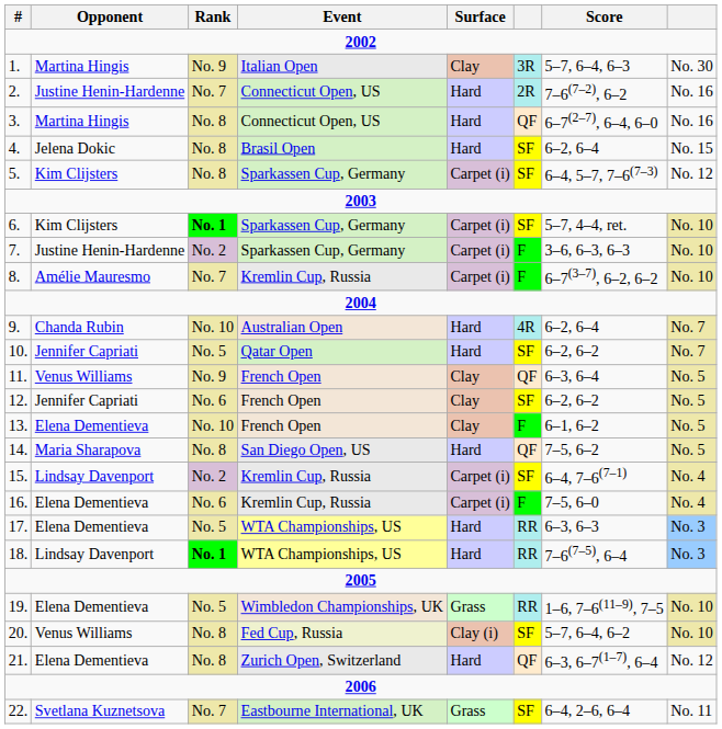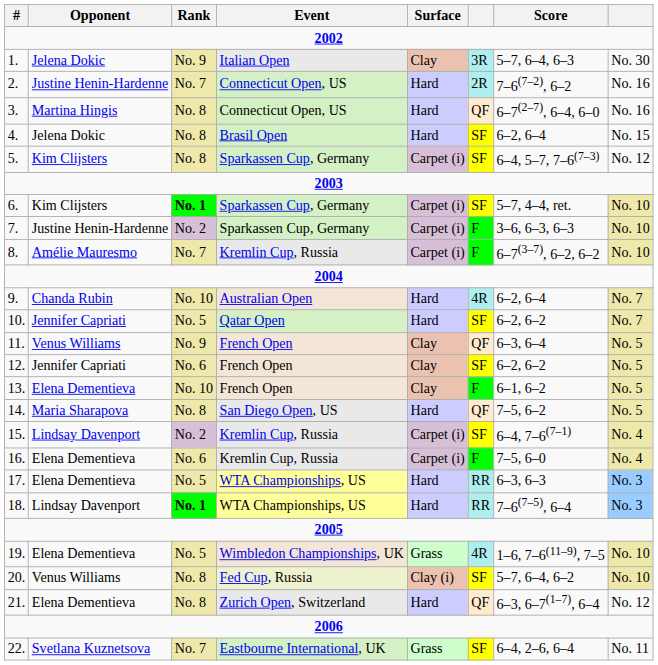1. | Opponent: Martina Hingis -> Jelena Dokic
19. | column 6: RR -> 4R
